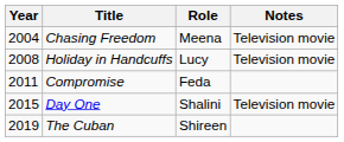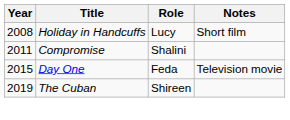- row: 2004 | Chasing Freedom | Meena | Television movie
Holiday in Handcuffs | Notes: Television movie -> Short film
Compromise | Role: Feda -> Shalini
Day One | Role: Shalini -> Feda
